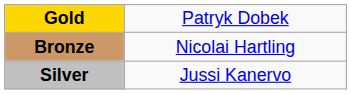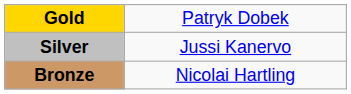rows swapped: Silver <-> Bronze
